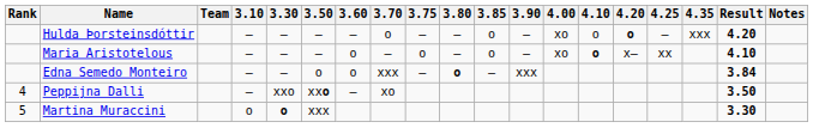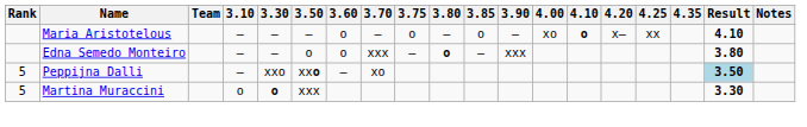- row: Hulda Þorsteinsdóttir | – | – | – | – | o | – | – | o | – | xo | o | o | – | xxx | 4.20
Edna Semedo Monteiro | Result: 3.84 -> 3.80
Peppijna Dalli | Rank: 4 -> 5
Peppijna Dalli | Result: no background -> lightblue background
